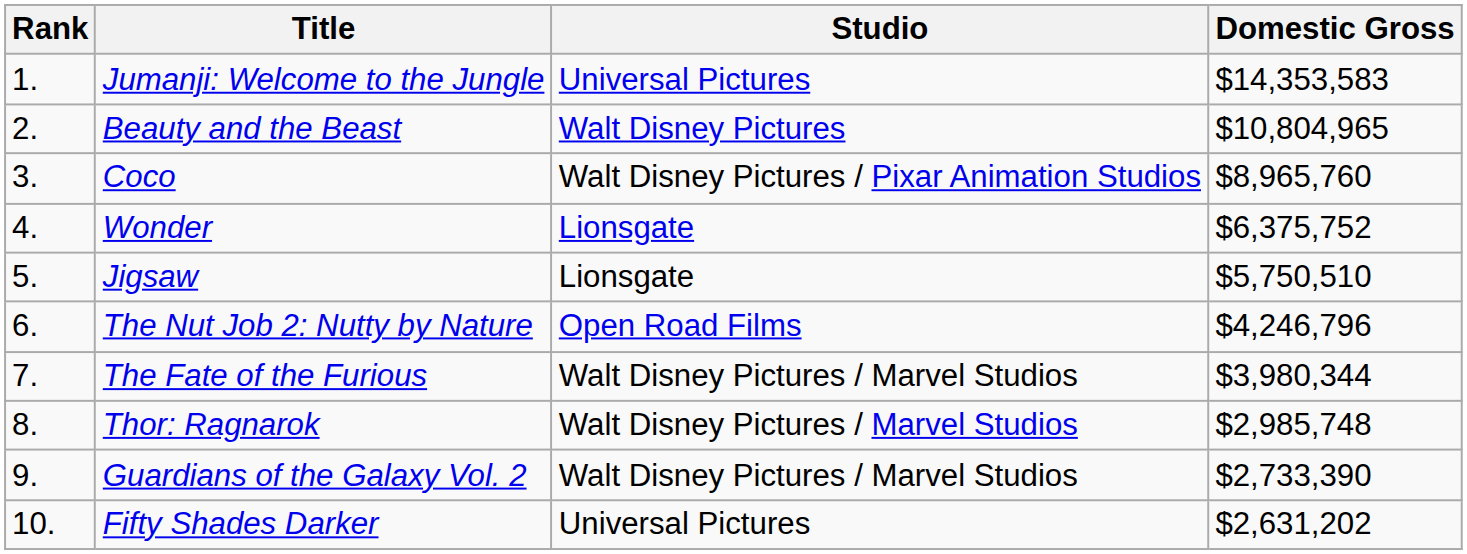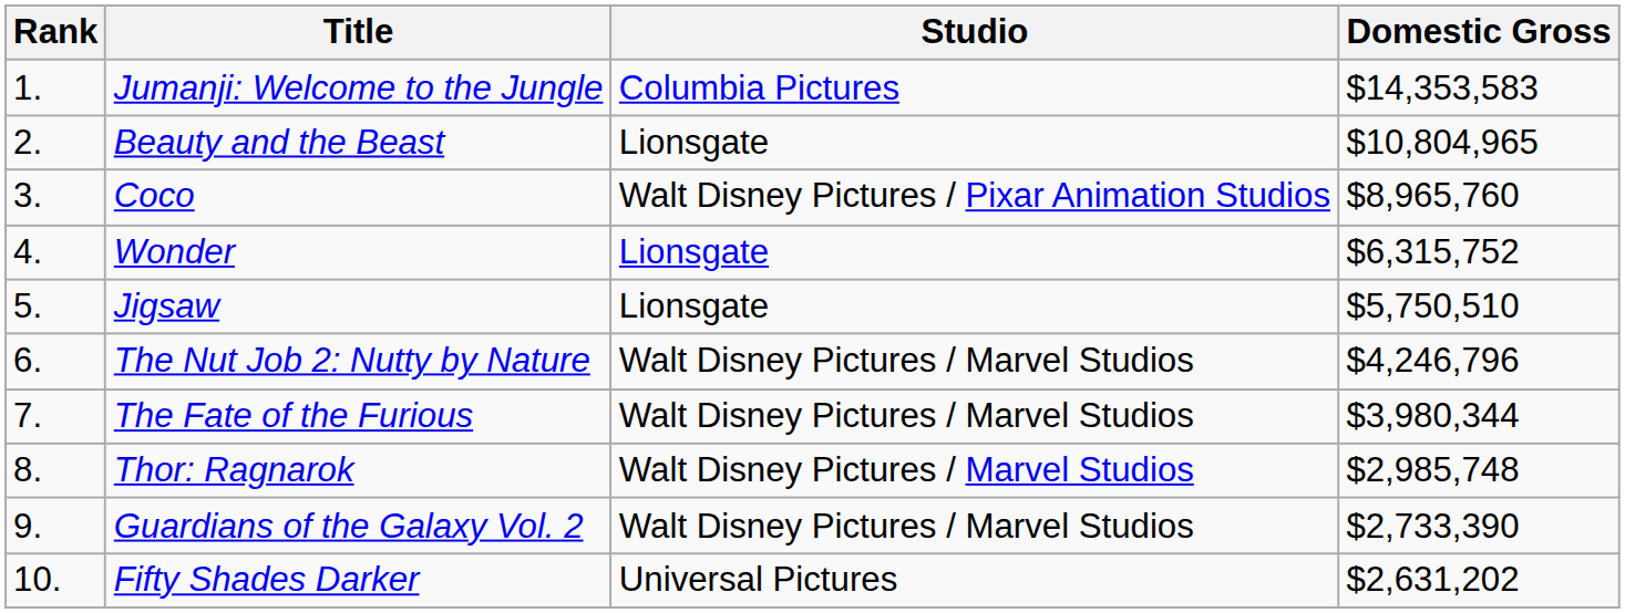Jumanji: Welcome to the Jungle | Studio: Universal Pictures -> Columbia Pictures
Beauty and the Beast | Studio: Walt Disney Pictures -> Lionsgate
Wonder | Domestic Gross: $6,375,752 -> $6,315,752
The Nut Job 2: Nutty by Nature | Studio: Open Road Films -> Walt Disney Pictures / Marvel Studios
